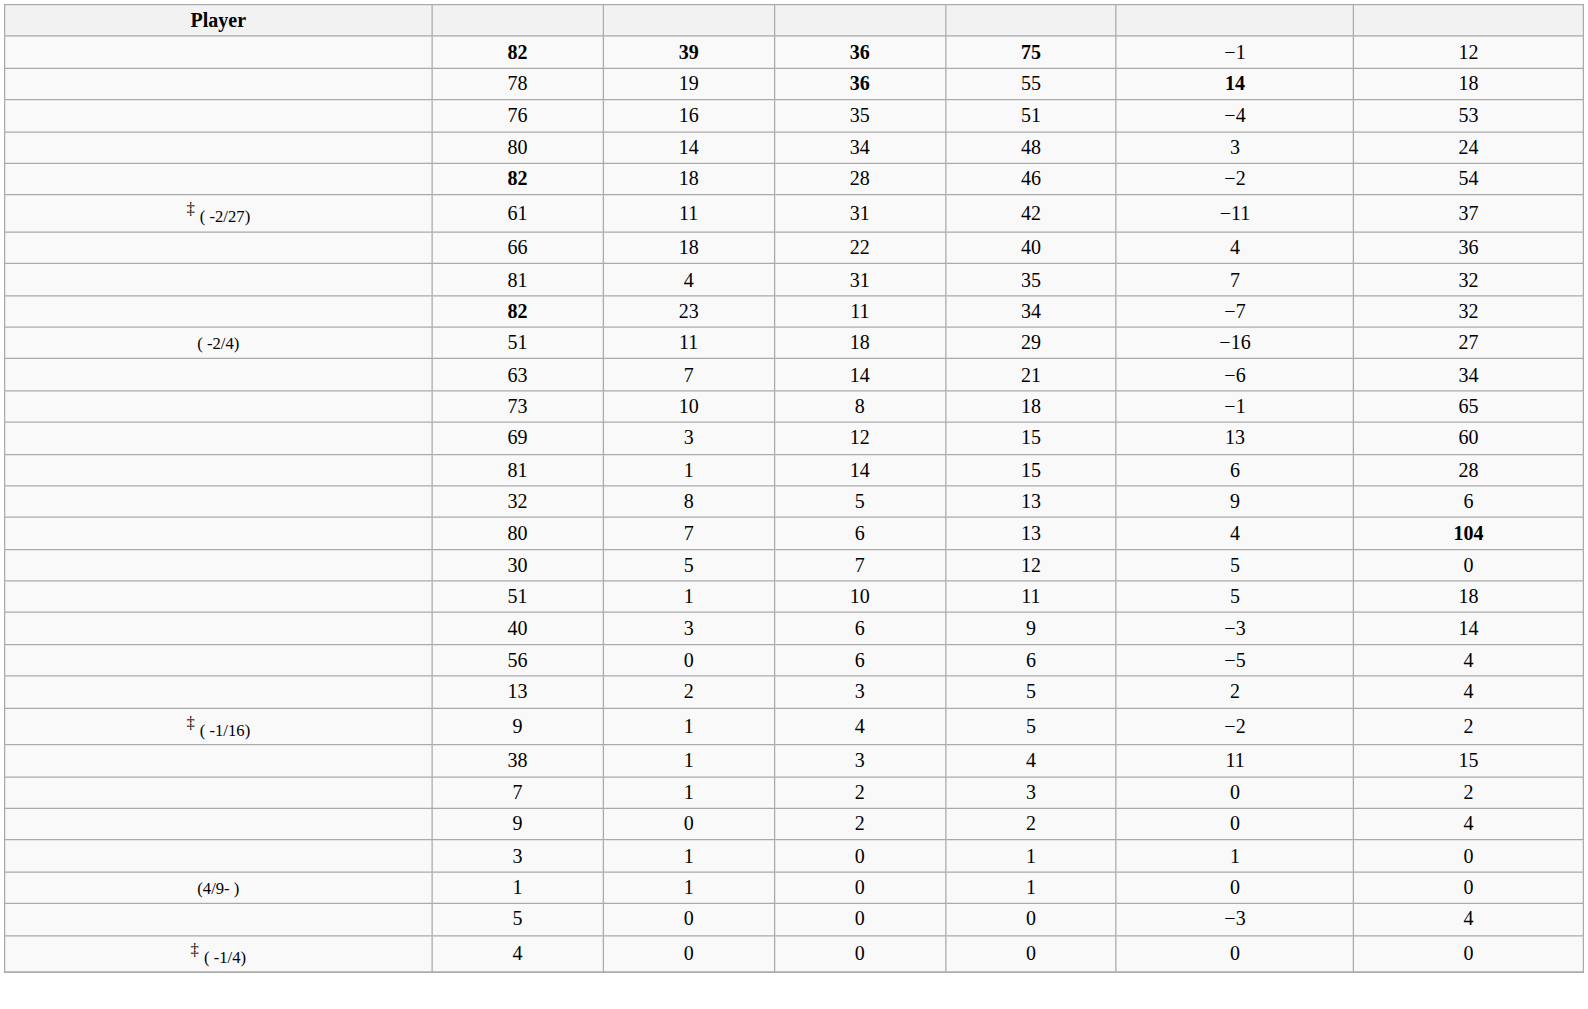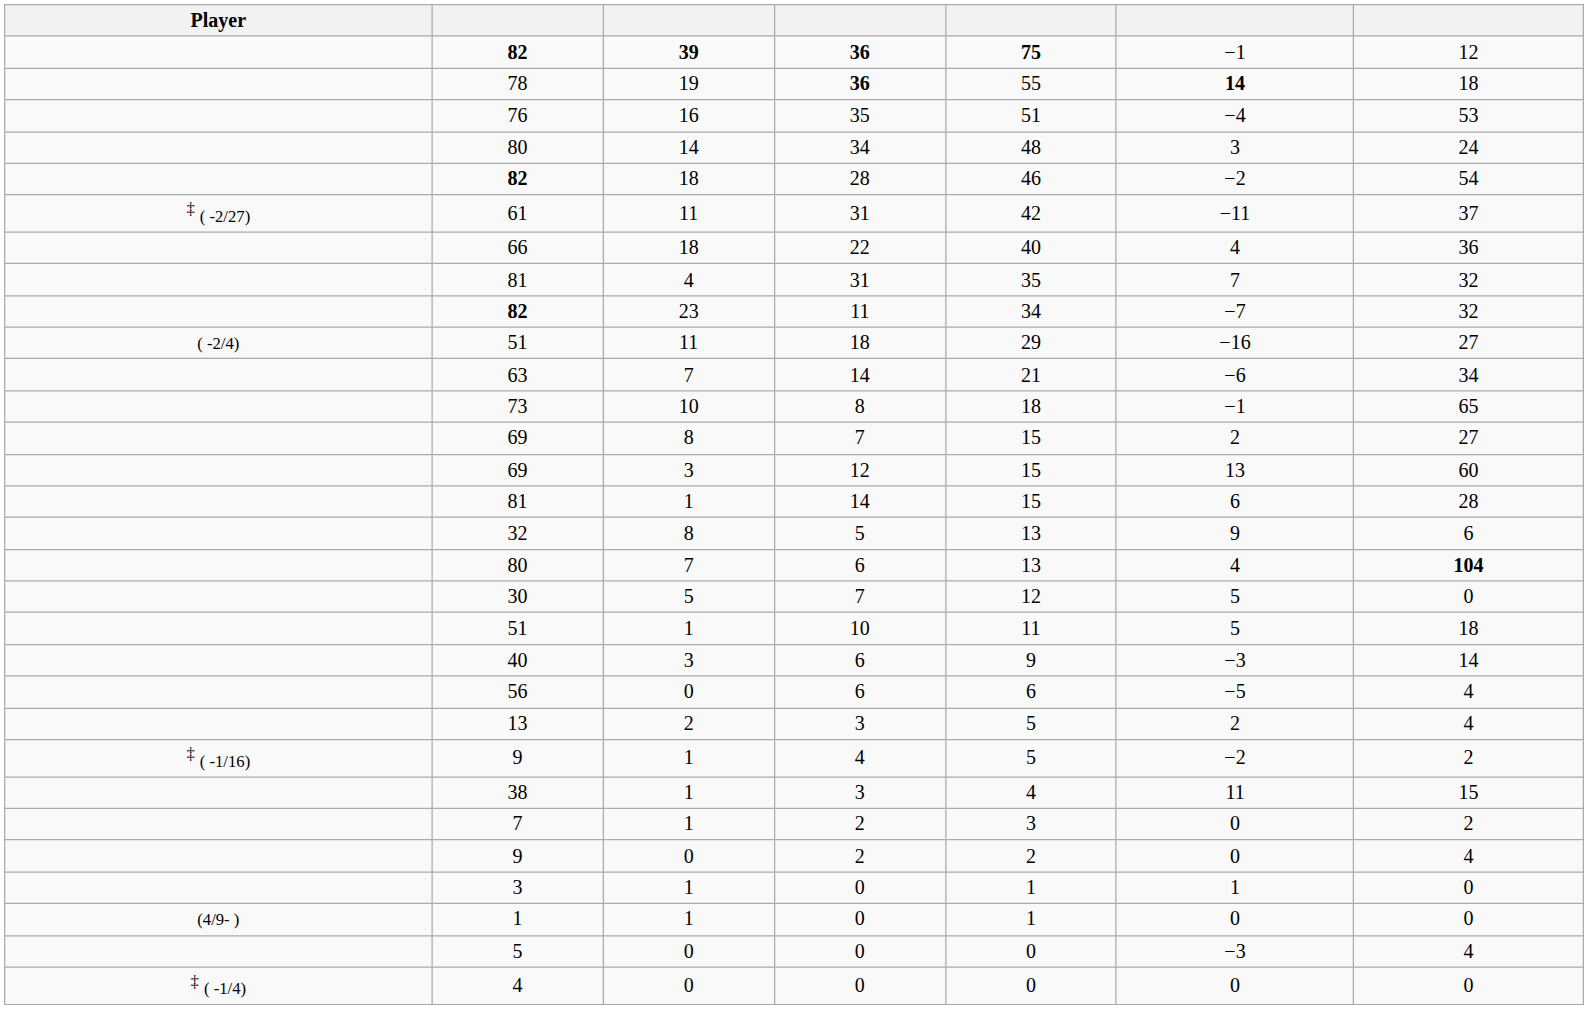+ row: 69 | 8 | 7 | 15 | 2 | 27
